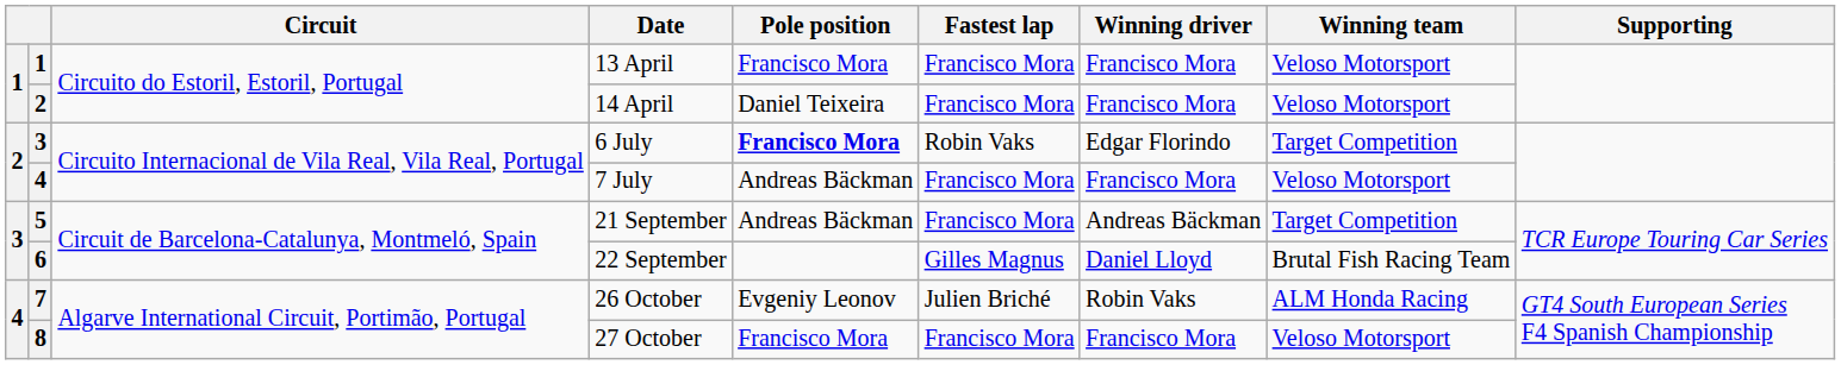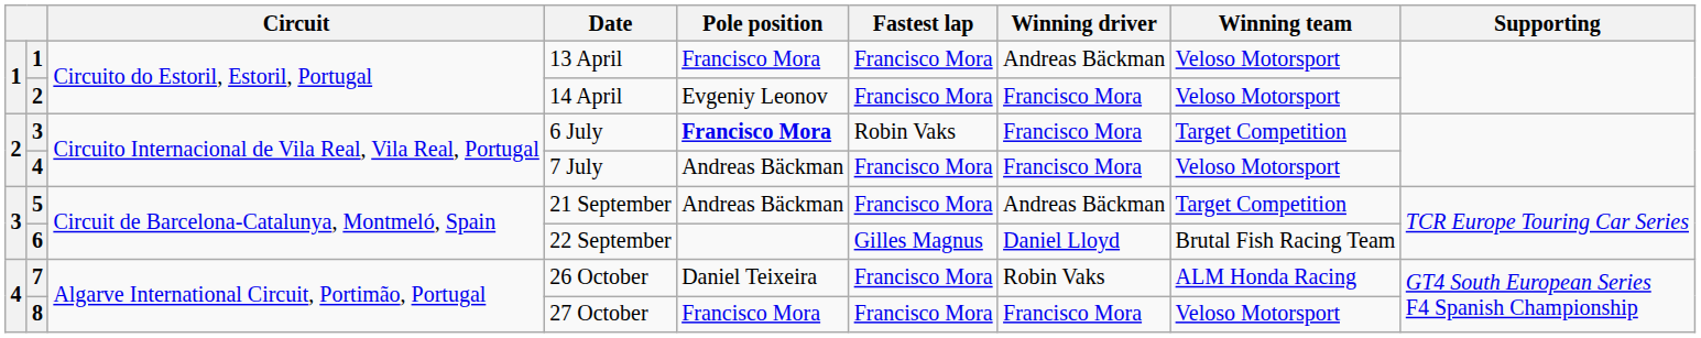13 April | Winning driver: Francisco Mora -> Andreas Bäckman
14 April | Pole position: Daniel Teixeira -> Evgeniy Leonov
6 July | Winning driver: Edgar Florindo -> Francisco Mora
26 October | Pole position: Evgeniy Leonov -> Daniel Teixeira
26 October | Fastest lap: Julien Briché -> Francisco Mora
